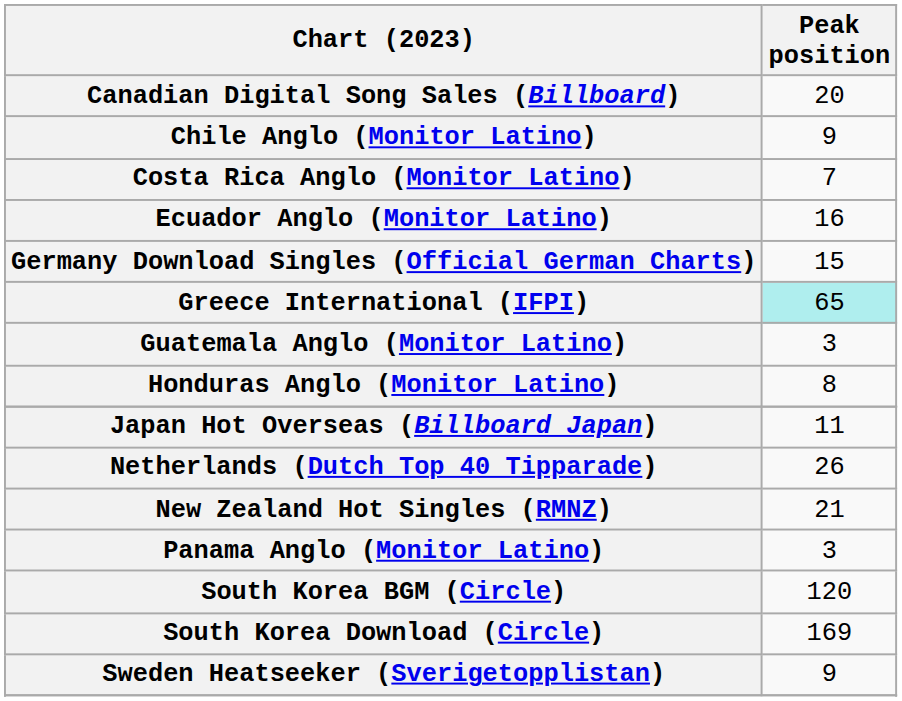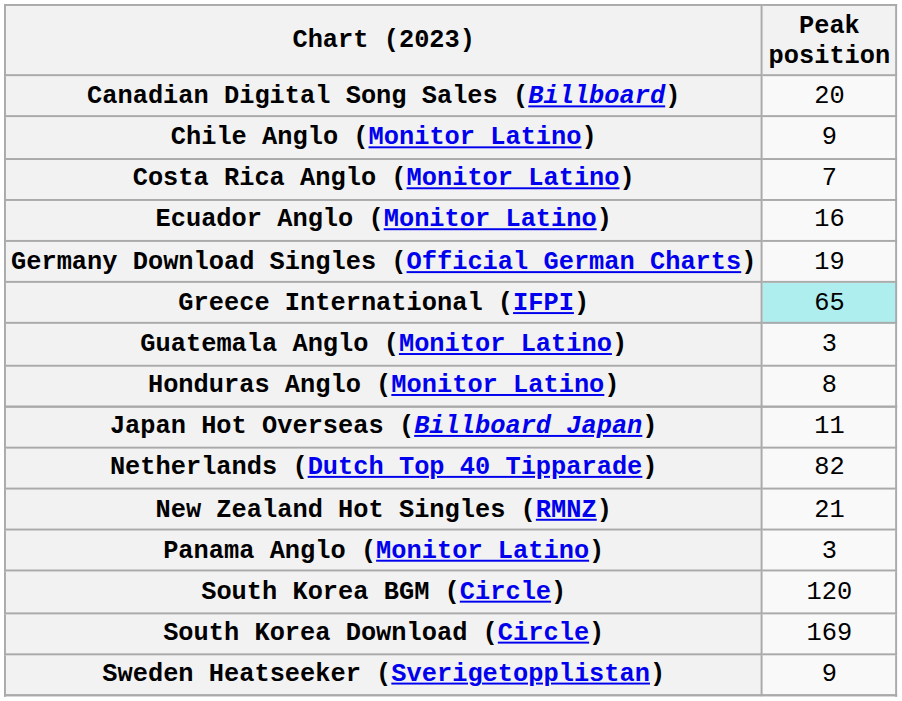Germany Download Singles (Official German Charts) | Peak position: 15 -> 19
Netherlands (Dutch Top 40 Tipparade) | Peak position: 26 -> 82
